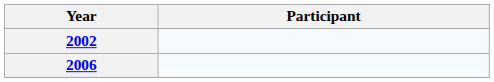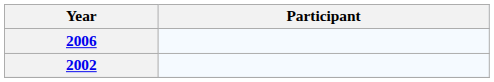rows swapped: 2002 <-> 2006
